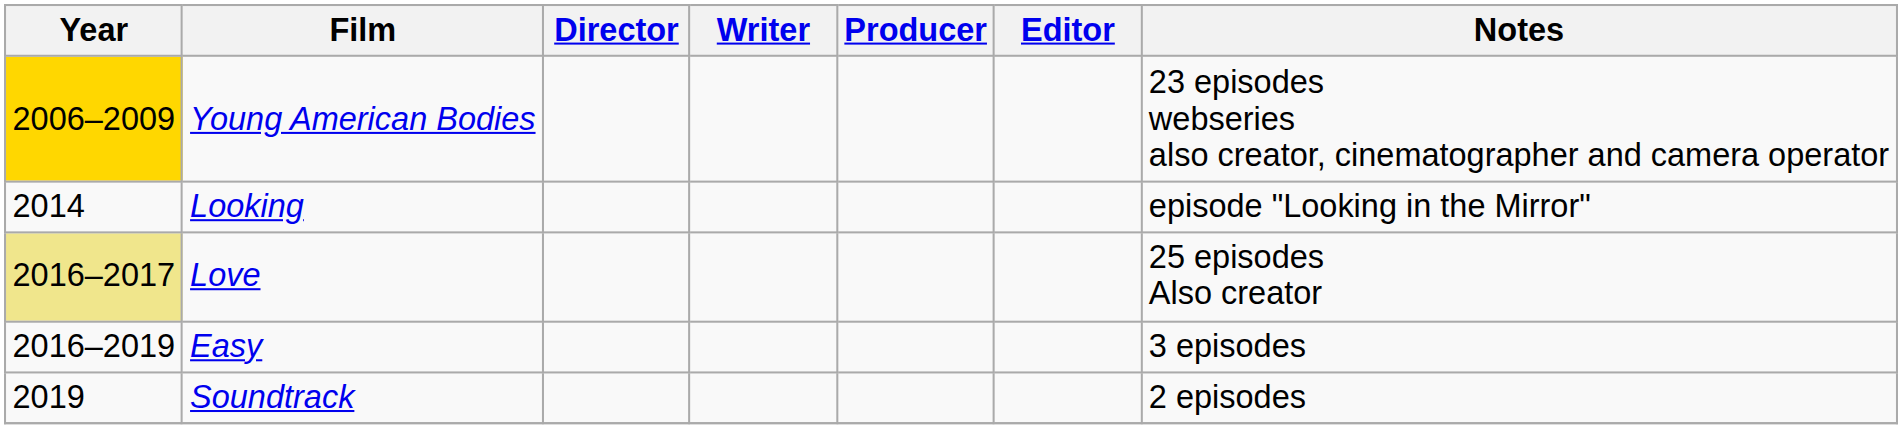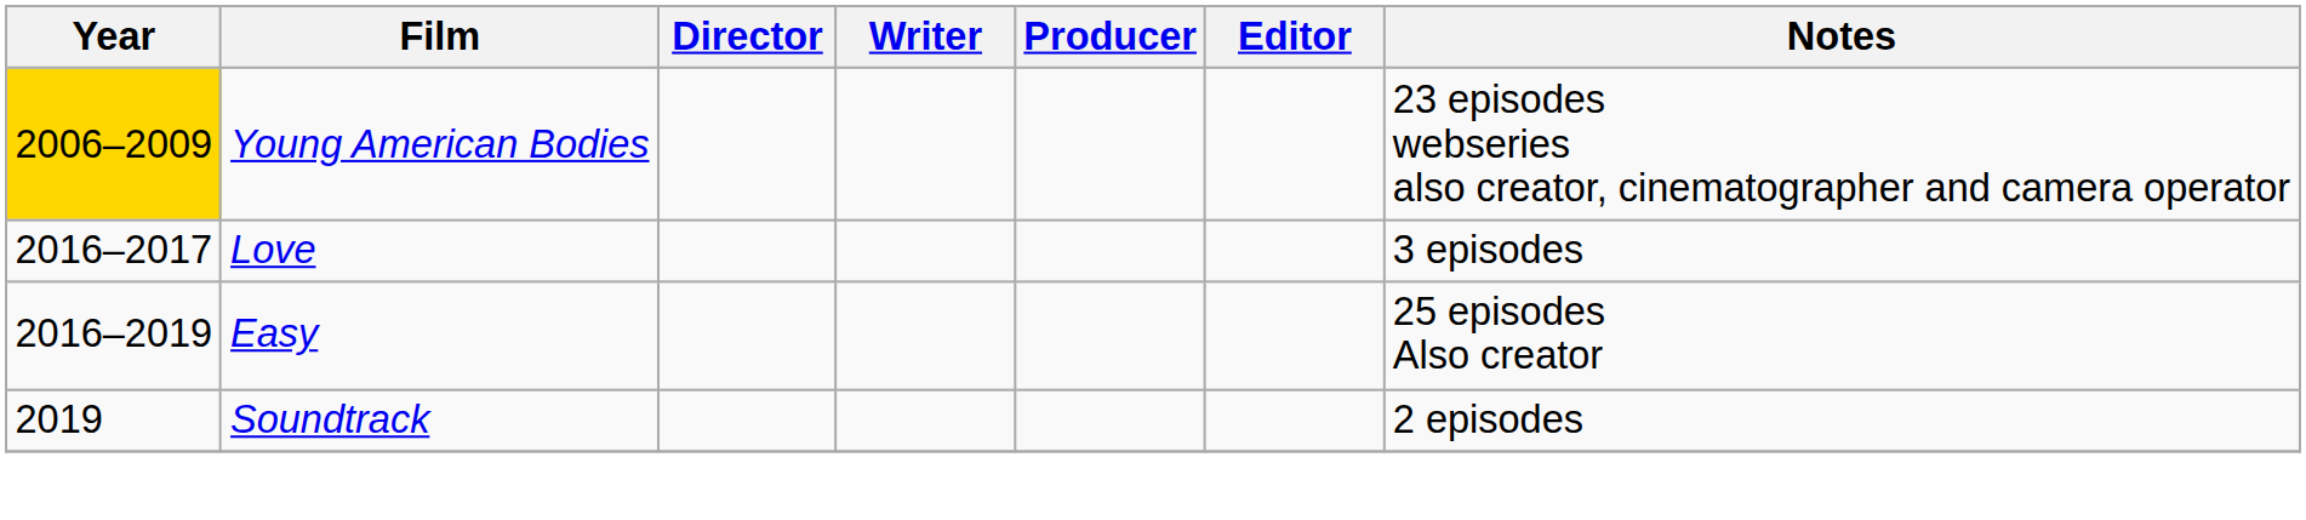- row: 2014 | Looking | episode "Looking in the Mirror"
Love | Year: khaki background -> no background
Love | Notes: 25 episodes Also creator -> 3 episodes
Easy | Notes: 3 episodes -> 25 episodes Also creator
